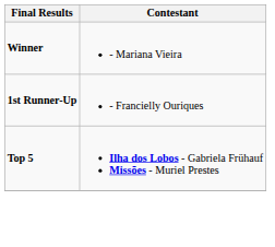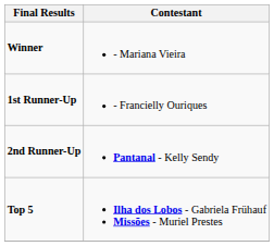+ row: 2nd Runner-Up | Pantanal - Kelly Sendy
